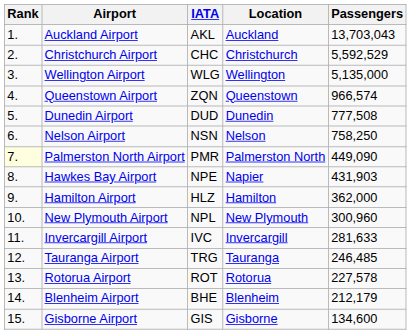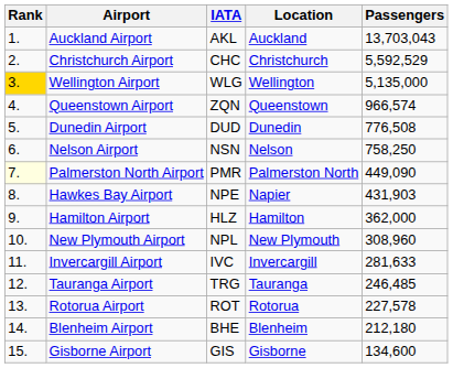Wellington Airport | Rank: no background -> gold background
Dunedin Airport | Passengers: 777,508 -> 776,508
New Plymouth Airport | Passengers: 300,960 -> 308,960
Blenheim Airport | Passengers: 212,179 -> 212,180
